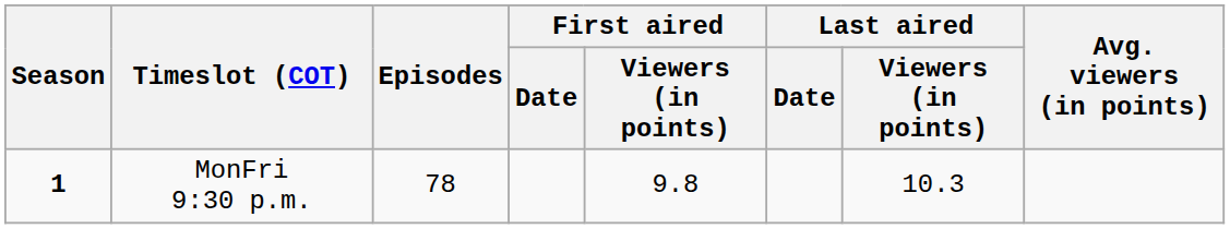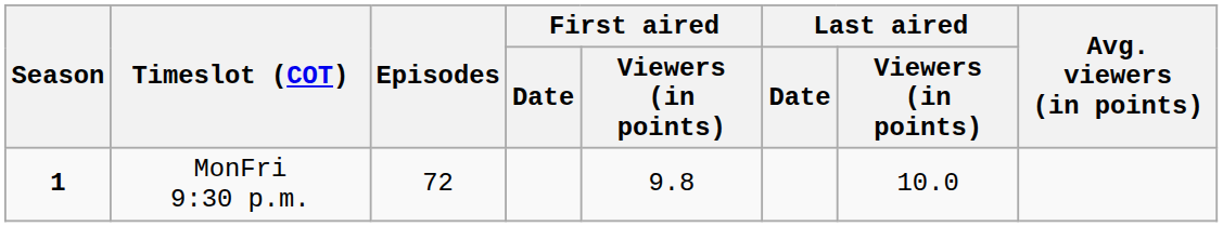MonFri 9:30 p.m. | Episodes: 78 -> 72
MonFri 9:30 p.m. | Last aired / Viewers (in points): 10.3 -> 10.0
